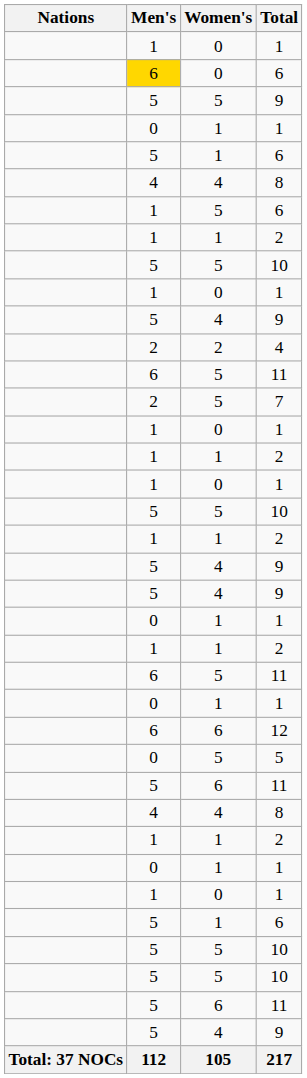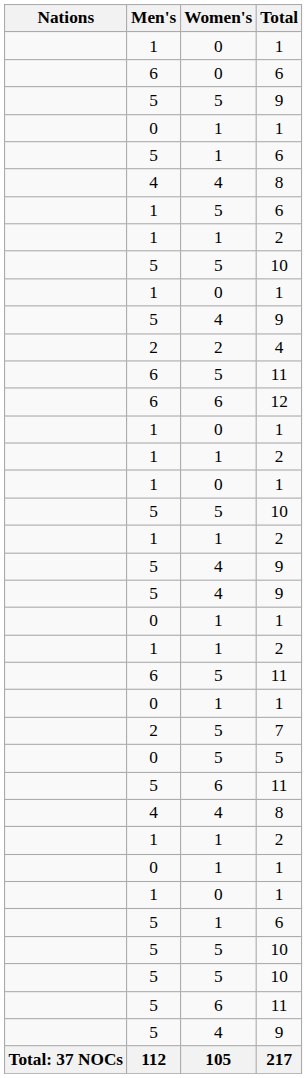0 / 6 | Men's: gold background -> no background
rows swapped: 12 <-> 7
